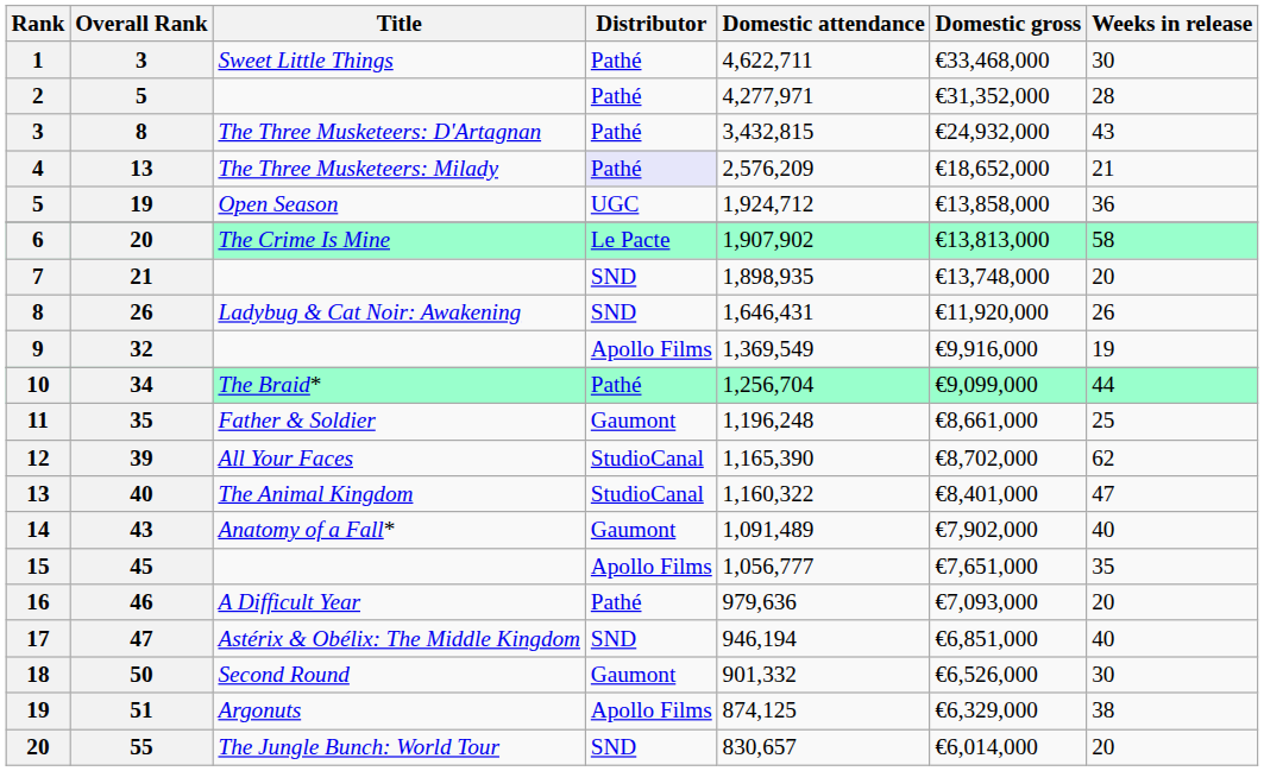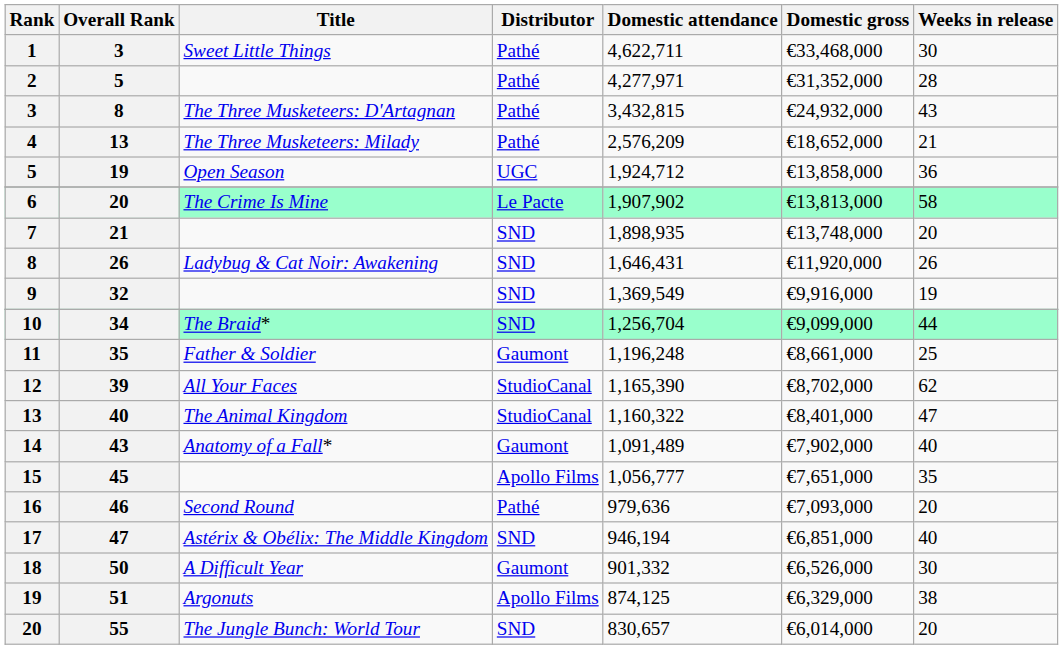4 | Distributor: lavender background -> no background
9 | Distributor: Apollo Films -> SND
10 | Distributor: Pathé -> SND
16 | Title: A Difficult Year -> Second Round
18 | Title: Second Round -> A Difficult Year
